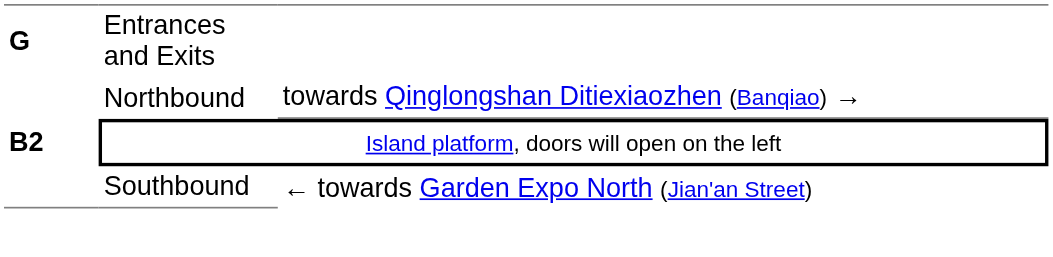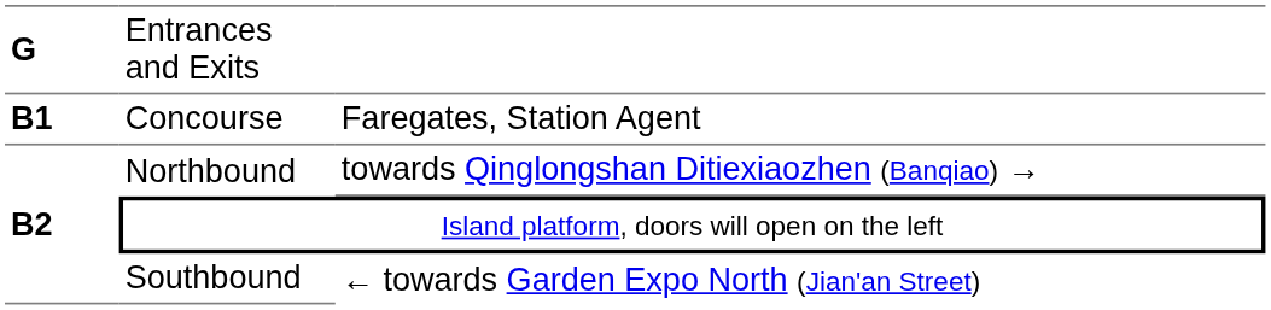+ row: B1 | Concourse | Faregates, Station Agent
